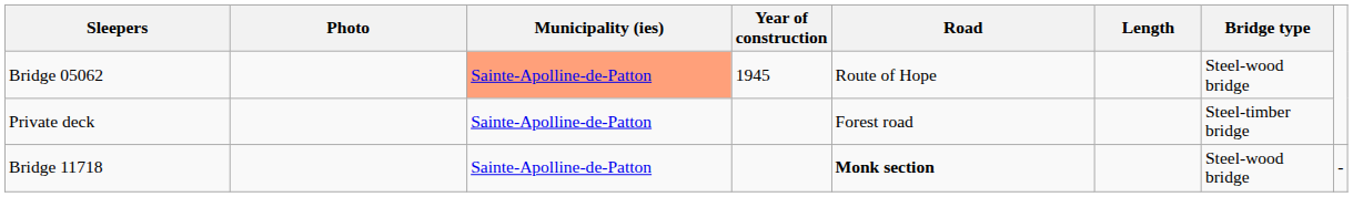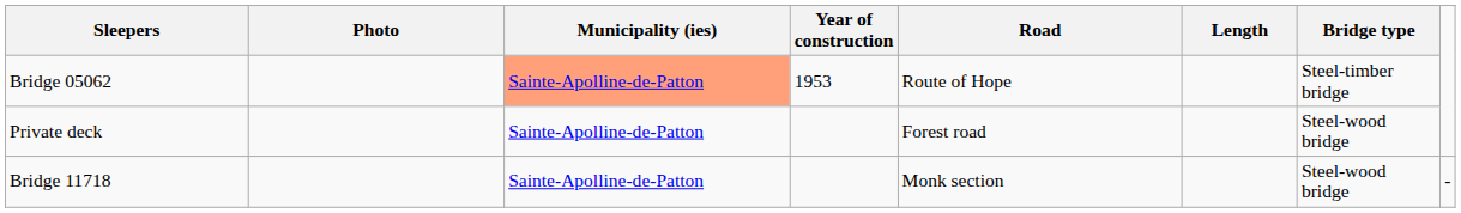Bridge 05062 | Year of construction: 1945 -> 1953
Bridge 05062 | Bridge type: Steel-wood bridge -> Steel-timber bridge
Private deck | Bridge type: Steel-timber bridge -> Steel-wood bridge
Bridge 11718 | Road: bold -> normal
